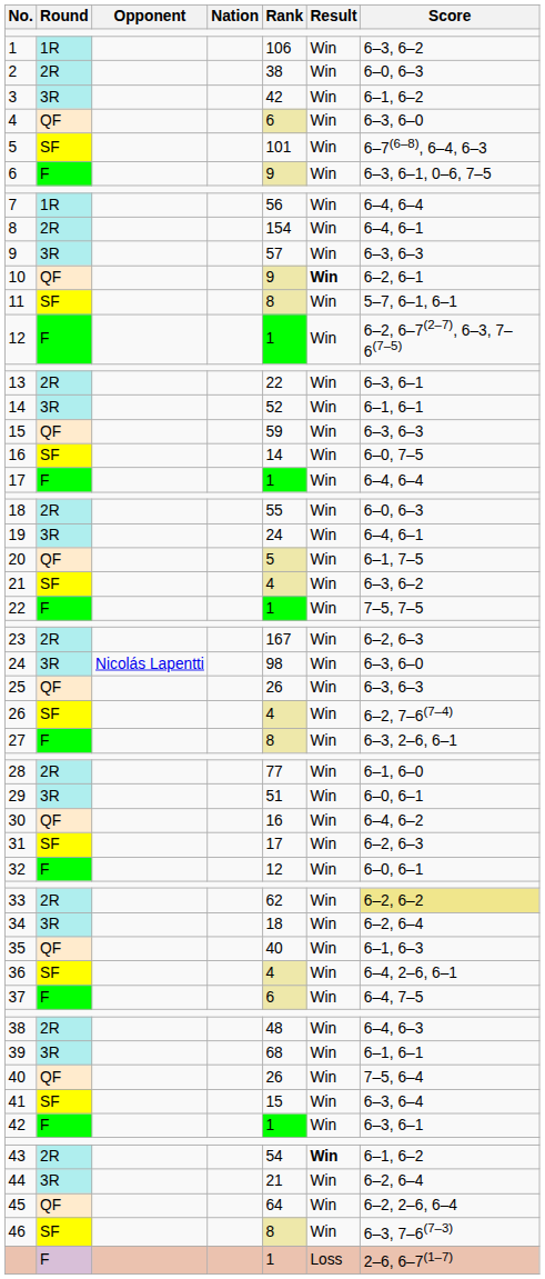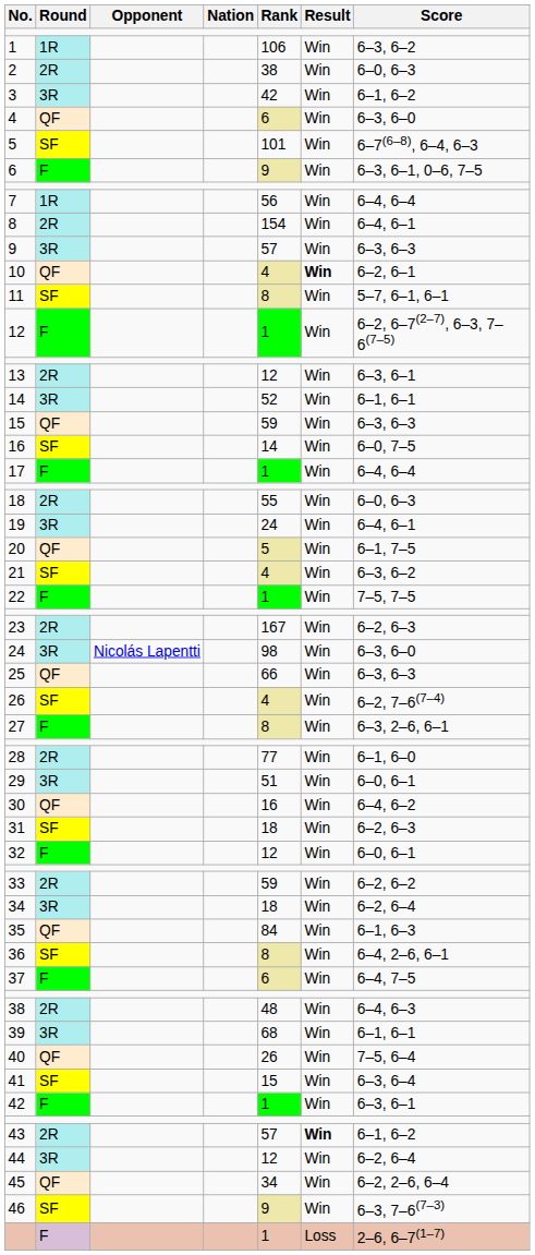10 | Rank: 9 -> 4
13 | Rank: 22 -> 12
25 | Rank: 26 -> 66
31 | Rank: 17 -> 18
33 | Rank: 62 -> 59
33 | Score: khaki background -> no background
35 | Rank: 40 -> 84
36 | Rank: 4 -> 8
43 | Rank: 54 -> 57
44 | Rank: 21 -> 12
45 | Rank: 64 -> 34
46 | Rank: 8 -> 9
